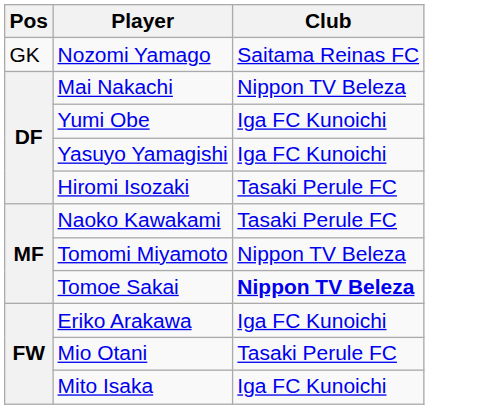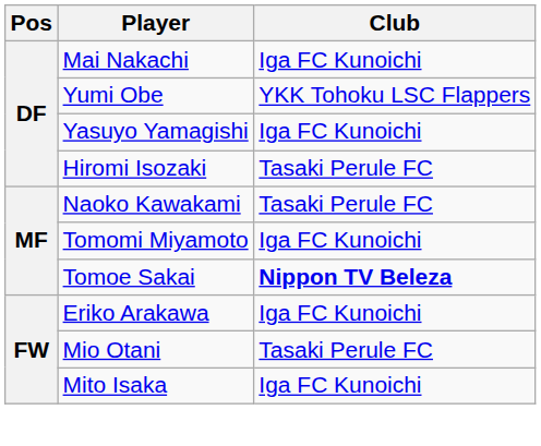- row: GK | Nozomi Yamago | Saitama Reinas FC
Mai Nakachi | Club: Nippon TV Beleza -> Iga FC Kunoichi
Yumi Obe | Club: Iga FC Kunoichi -> YKK Tohoku LSC Flappers
Tomomi Miyamoto | Club: Nippon TV Beleza -> Iga FC Kunoichi
